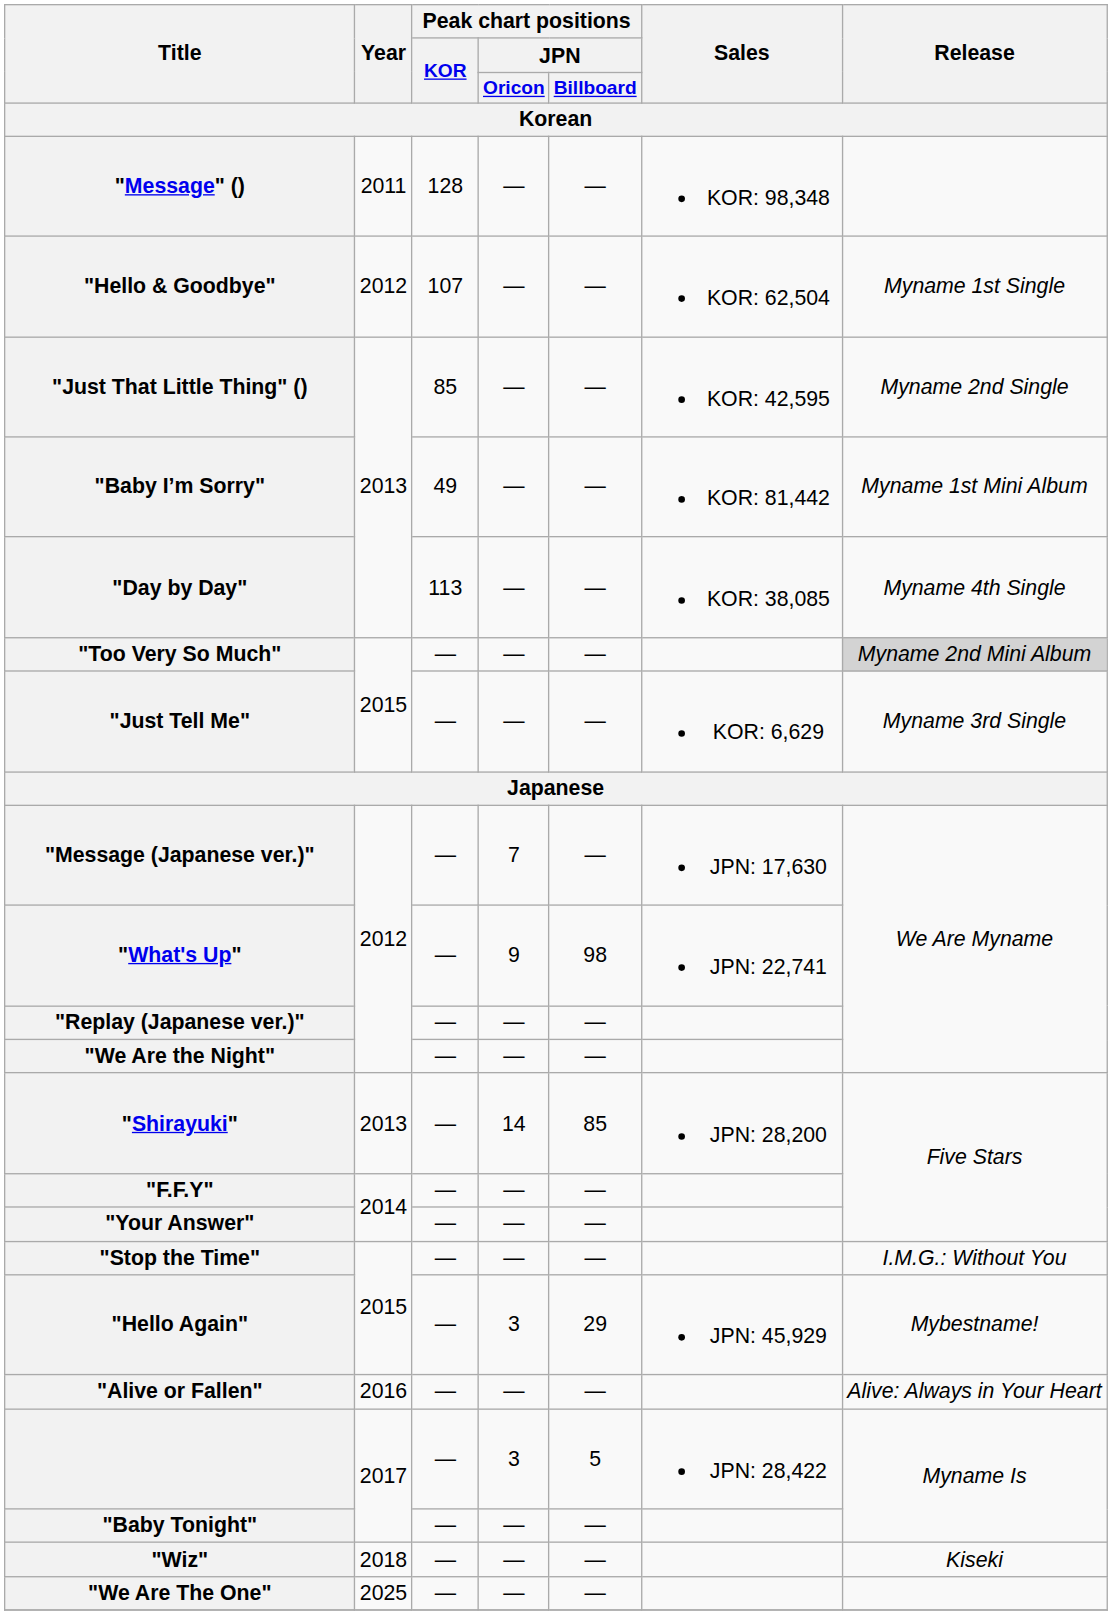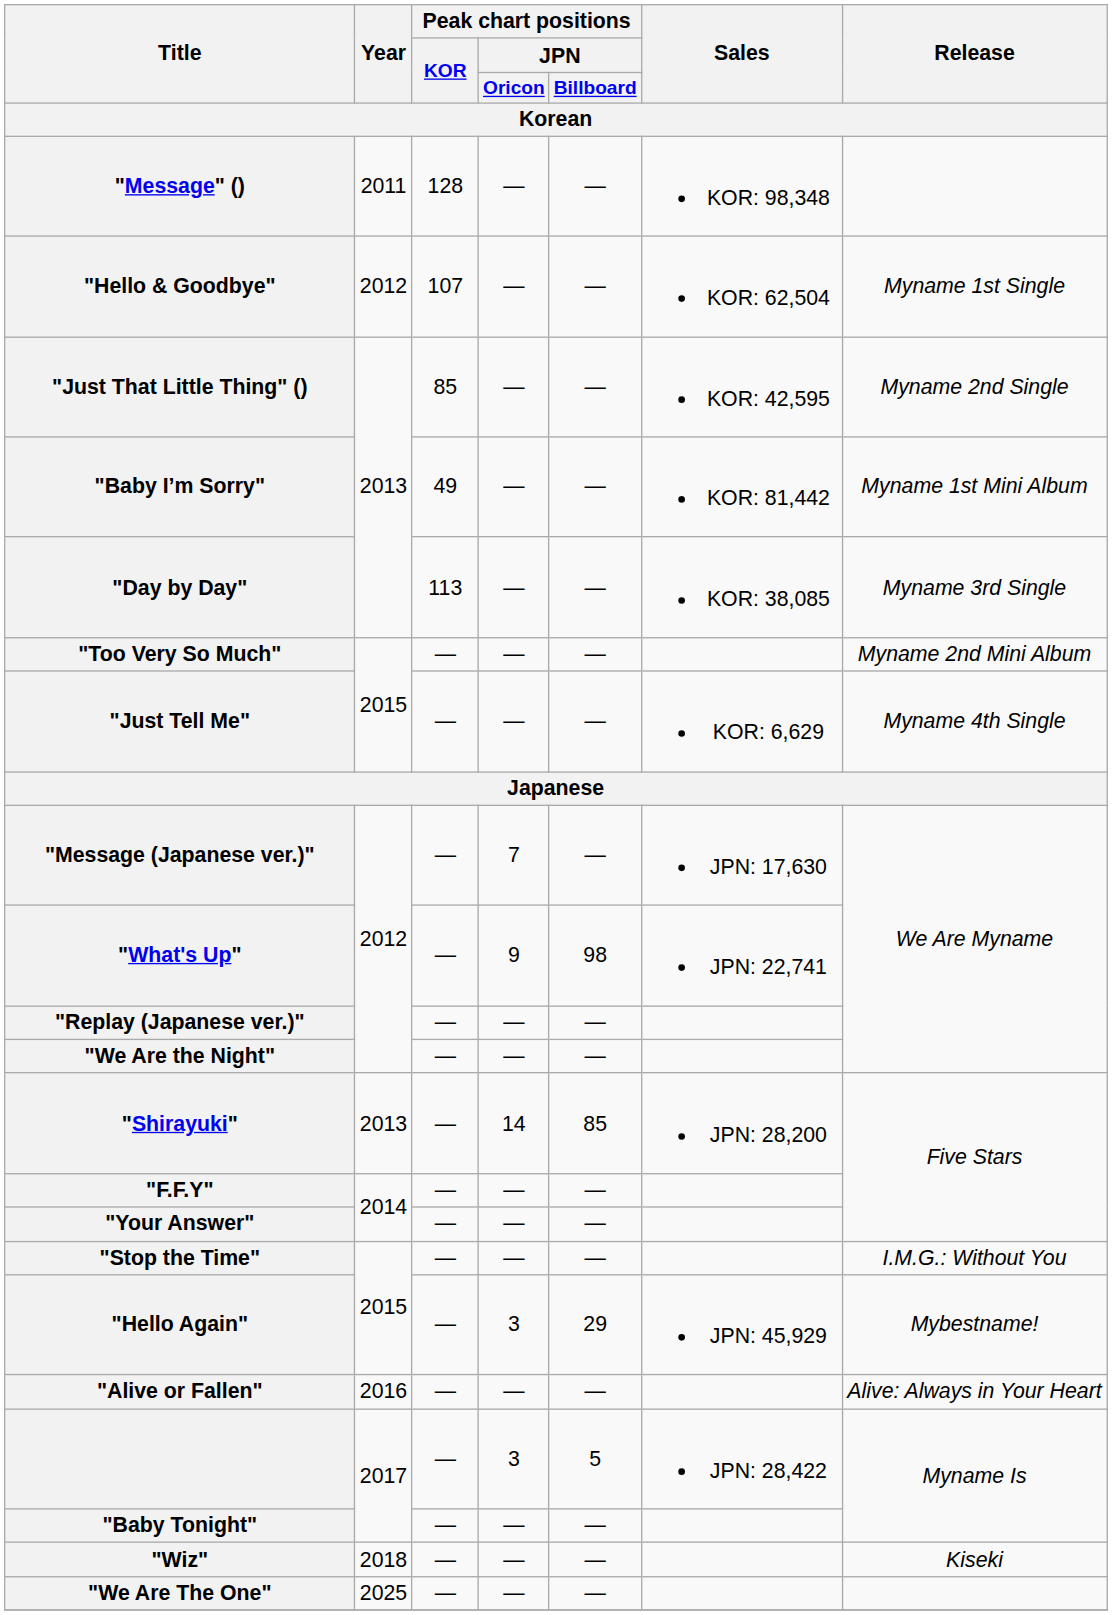"Day by Day" | Release: Myname 4th Single -> Myname 3rd Single
"Too Very So Much" | Release: lightgrey background -> no background
"Just Tell Me" | Release: Myname 3rd Single -> Myname 4th Single
